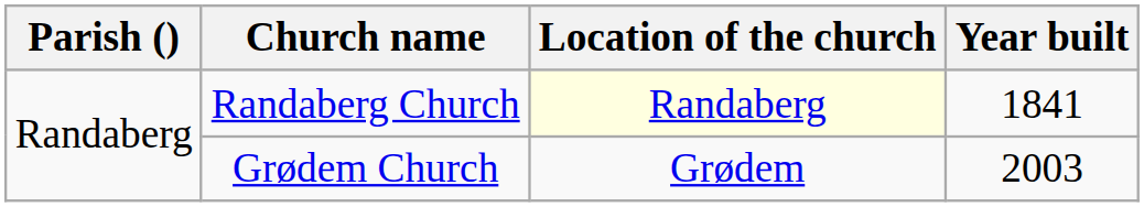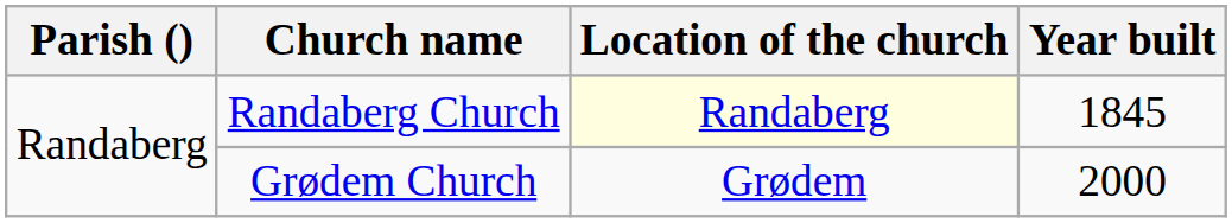Randaberg Church | Year built: 1841 -> 1845
Grødem Church | Year built: 2003 -> 2000
